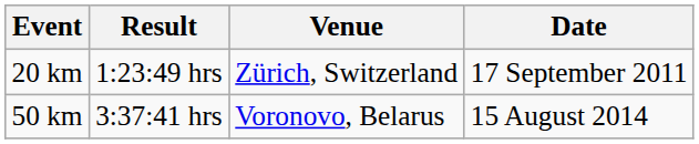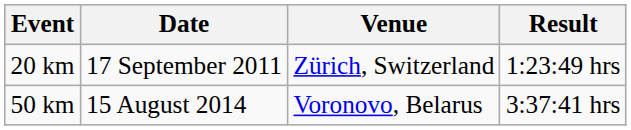columns swapped: Result <-> Date
